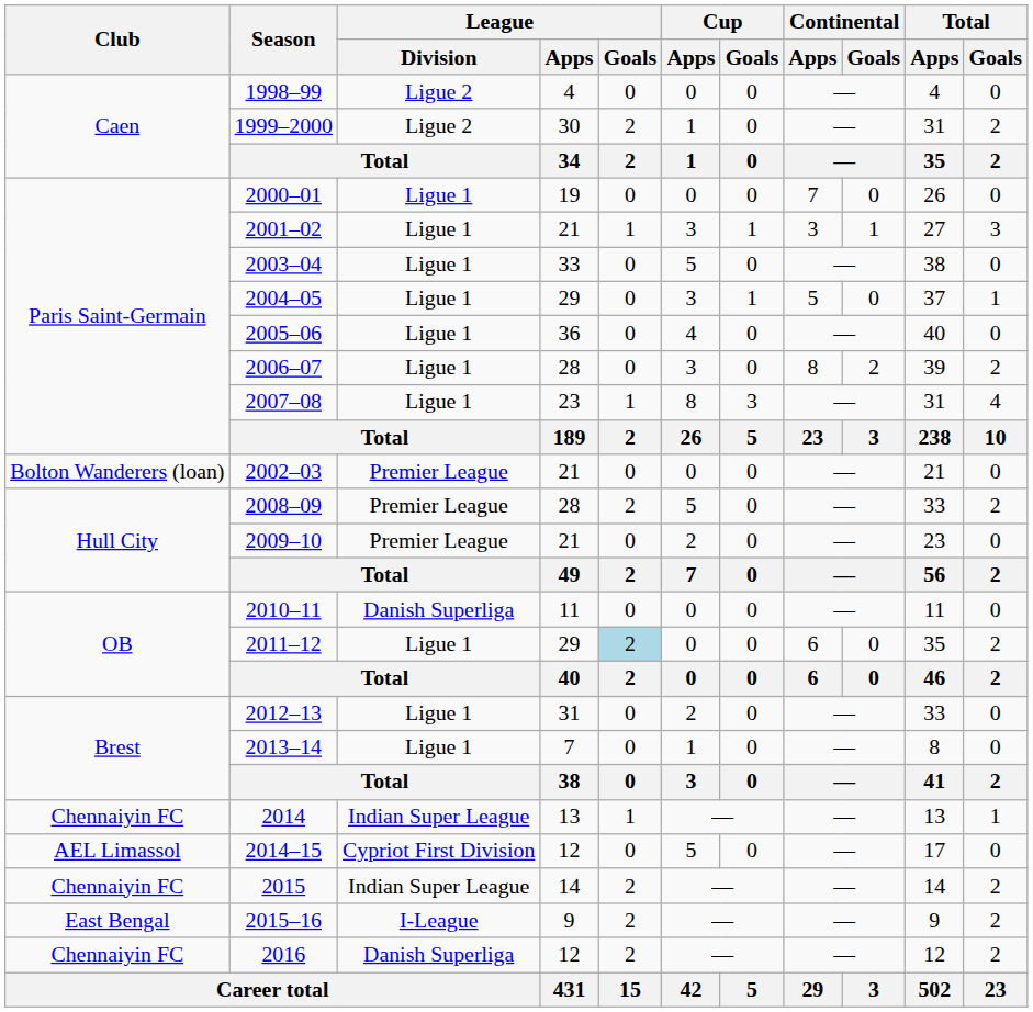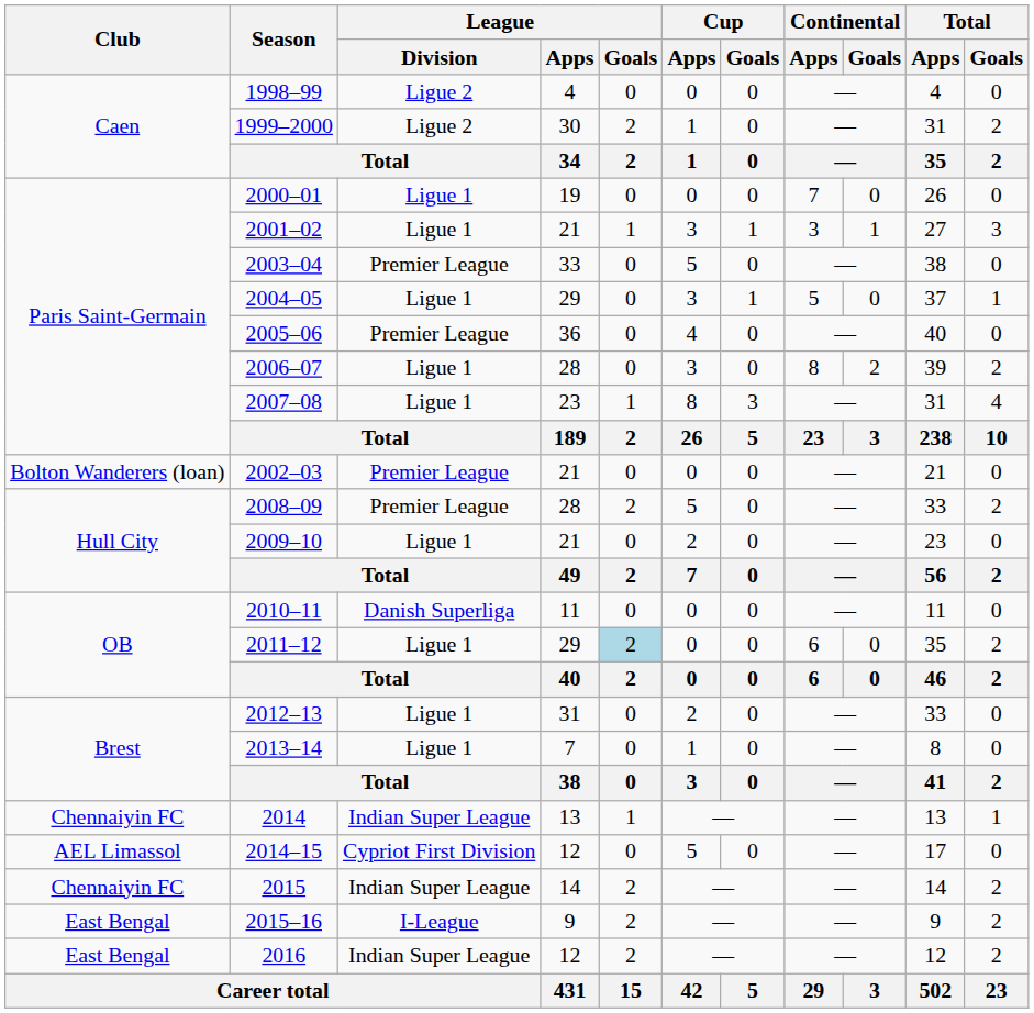2003–04 | League / Division: Ligue 1 -> Premier League
2005–06 | League / Division: Ligue 1 -> Premier League
2009–10 | League / Division: Premier League -> Ligue 1
2016 | Club: Chennaiyin FC -> East Bengal
2016 | League / Division: Danish Superliga -> Indian Super League
